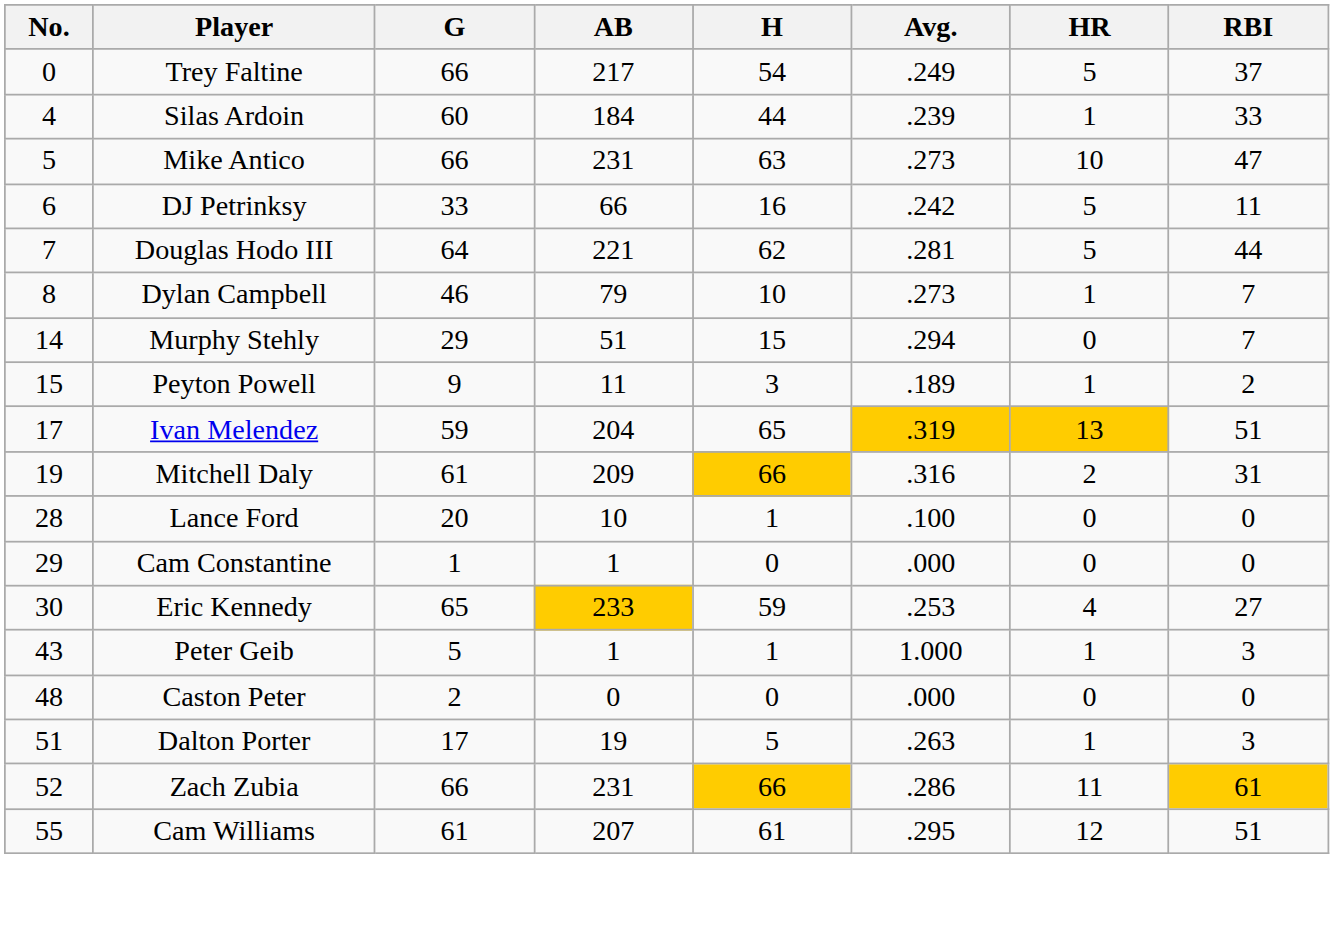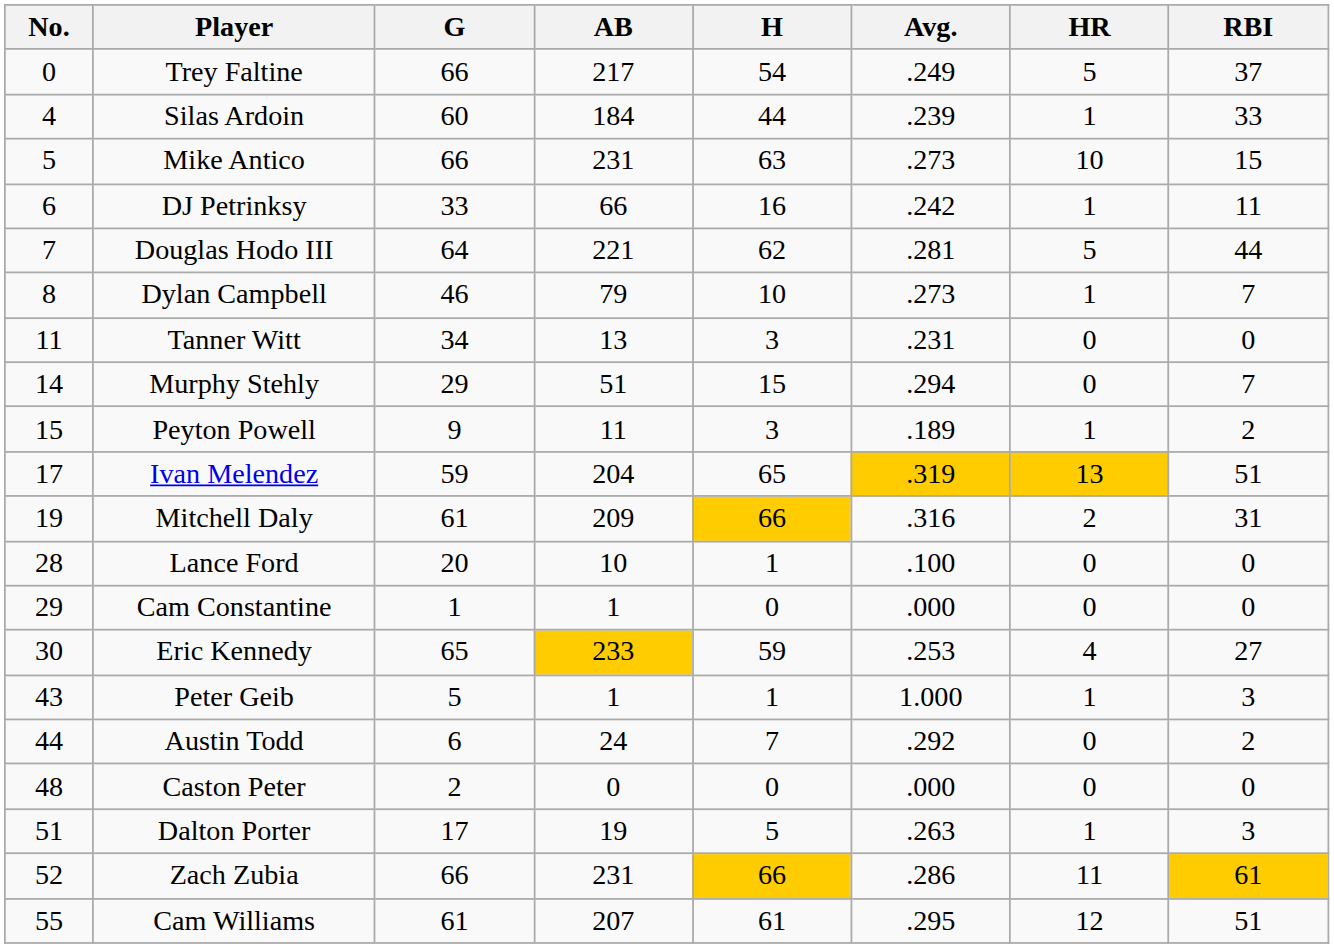Mike Antico | RBI: 47 -> 15
DJ Petrinksy | HR: 5 -> 1
+ row: 11 | Tanner Witt | 34 | 13 | 3 | .231 | 0 | 0
+ row: 44 | Austin Todd | 6 | 24 | 7 | .292 | 0 | 2
